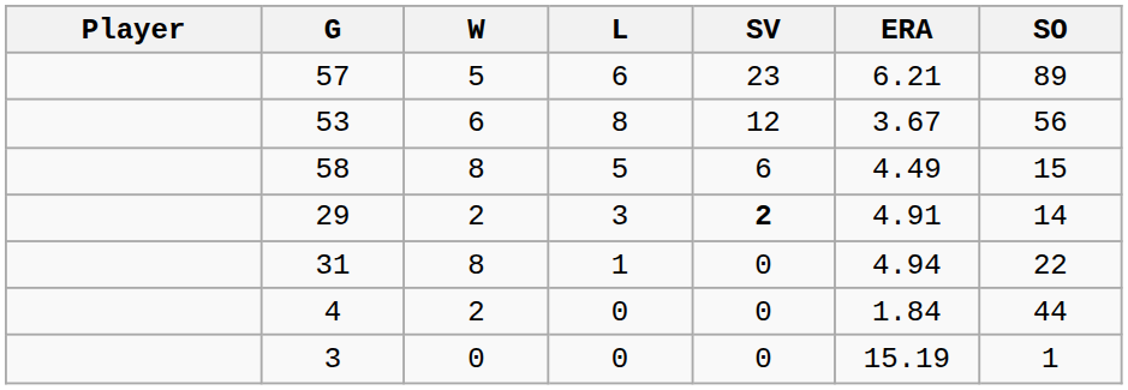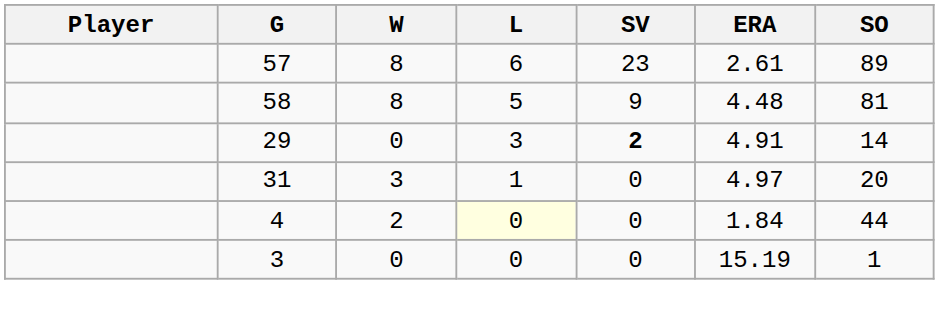57 | W: 5 -> 8
57 | ERA: 6.21 -> 2.61
- row: 53 | 6 | 8 | 12 | 3.67 | 56
58 | SV: 6 -> 9
58 | ERA: 4.49 -> 4.48
58 | SO: 15 -> 81
29 | W: 2 -> 0
31 | W: 8 -> 3
31 | ERA: 4.94 -> 4.97
31 | SO: 22 -> 20
4 | L: no background -> lightyellow background
